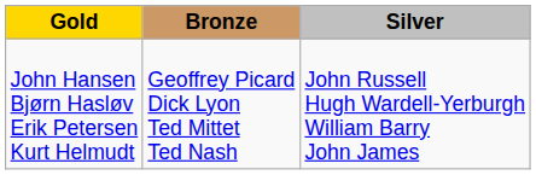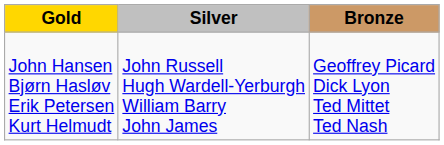columns swapped: Silver <-> Bronze
